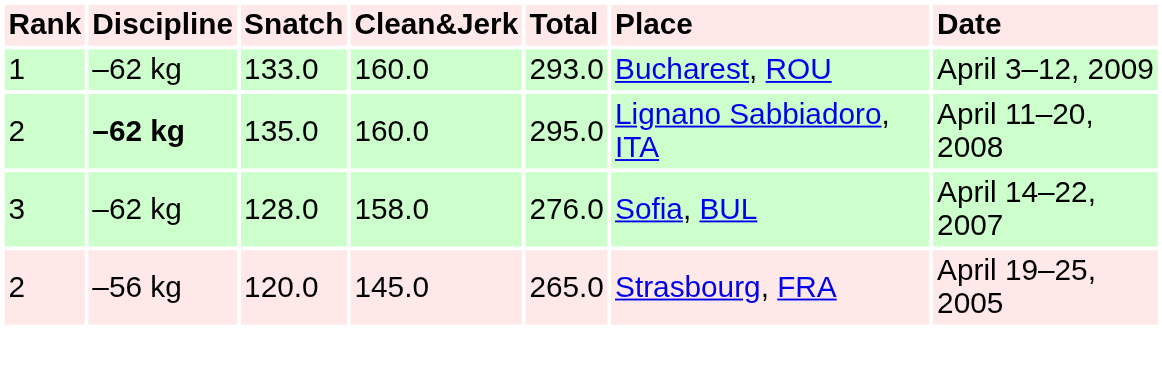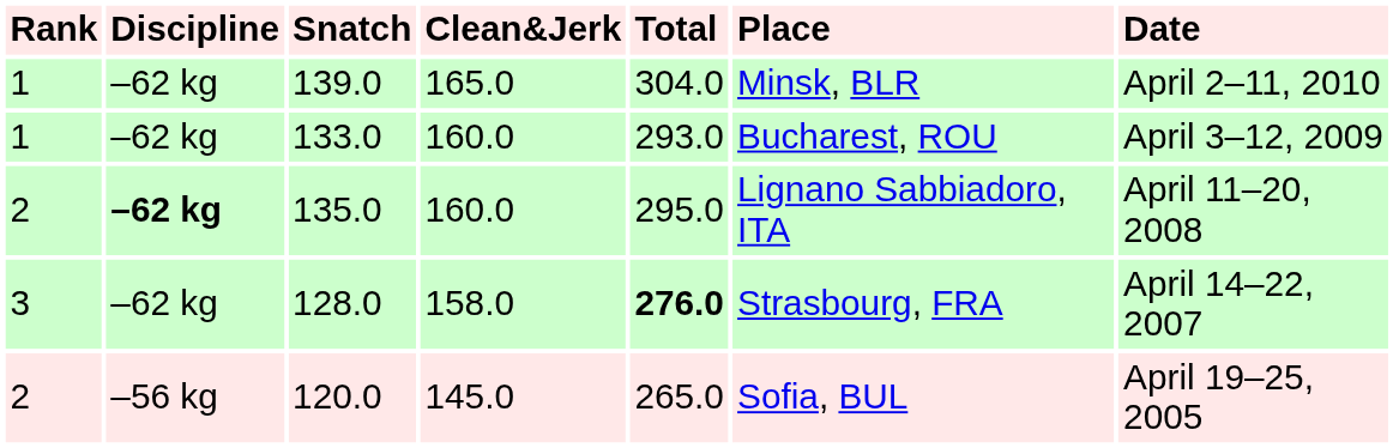+ row: 1 | –62 kg | 139.0 | 165.0 | 304.0 | Minsk, BLR | April 2–11, 2010
128.0 | Total: normal -> bold
128.0 | Place: Sofia, BUL -> Strasbourg, FRA
120.0 | Place: Strasbourg, FRA -> Sofia, BUL
